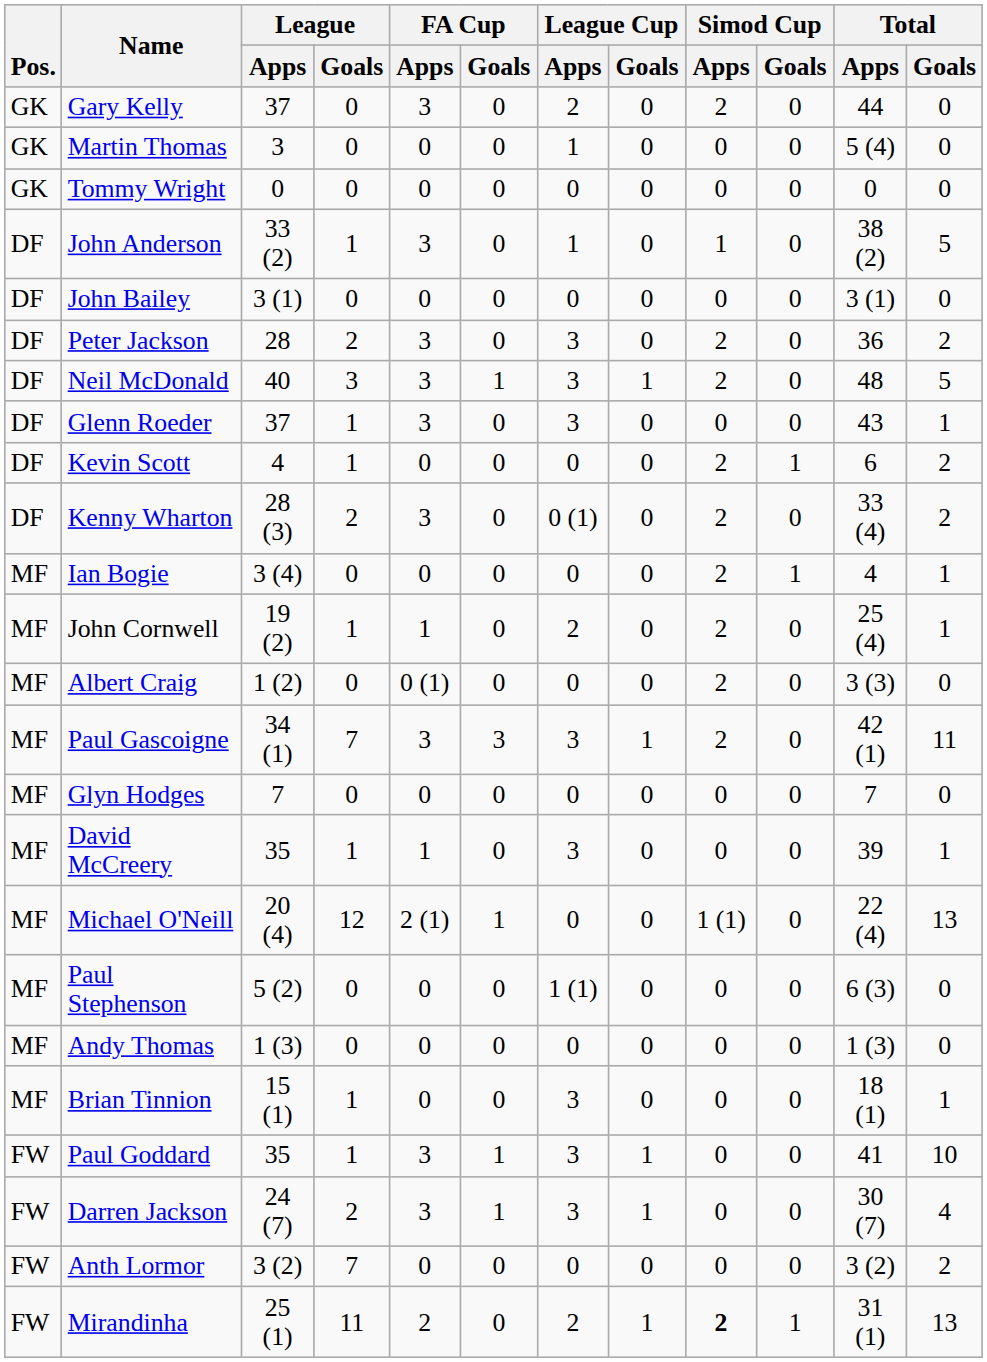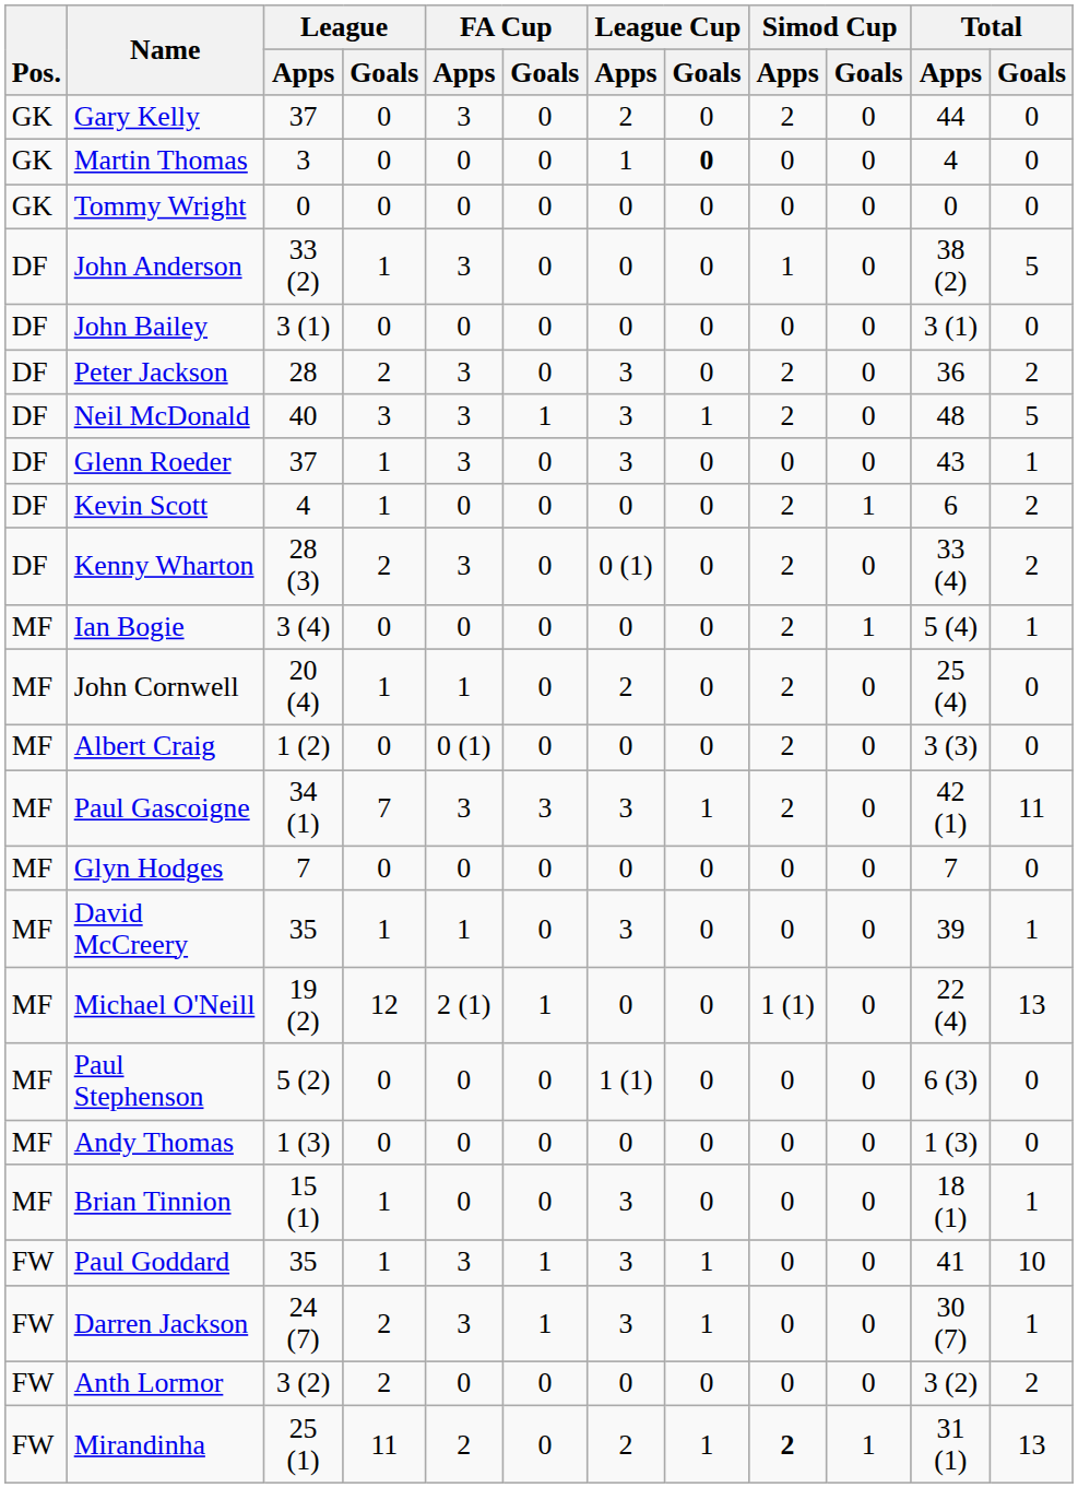Martin Thomas | League Cup / Goals: normal -> bold
Martin Thomas | Total / Apps: 5 (4) -> 4
John Anderson | League Cup / Apps: 1 -> 0
Ian Bogie | Total / Apps: 4 -> 5 (4)
John Cornwell | League / Apps: 19 (2) -> 20 (4)
John Cornwell | Total / Goals: 1 -> 0
Michael O'Neill | League / Apps: 20 (4) -> 19 (2)
Darren Jackson | Total / Goals: 4 -> 1
Anth Lormor | League / Goals: 7 -> 2
